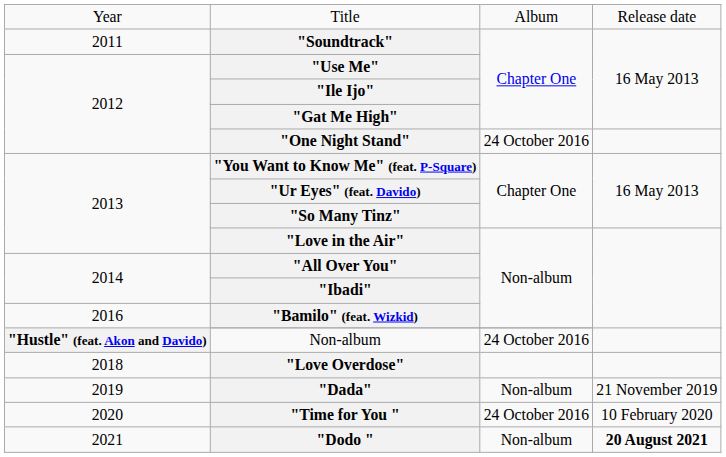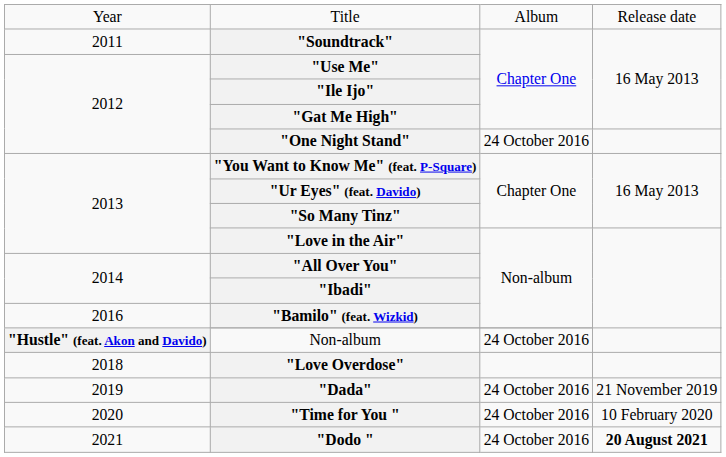"Dada" | column 3: Non-album -> 24 October 2016
"Dodo " | column 3: Non-album -> 24 October 2016
